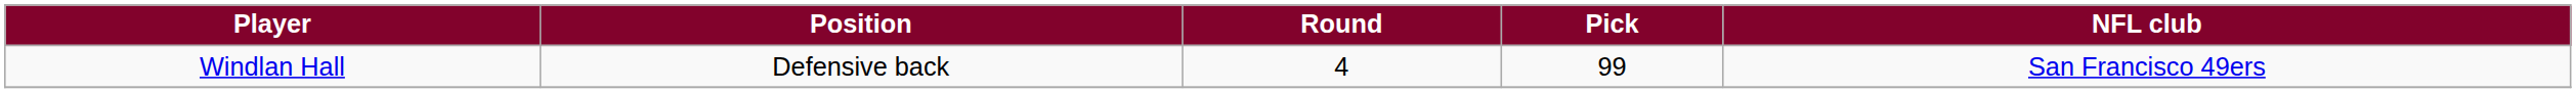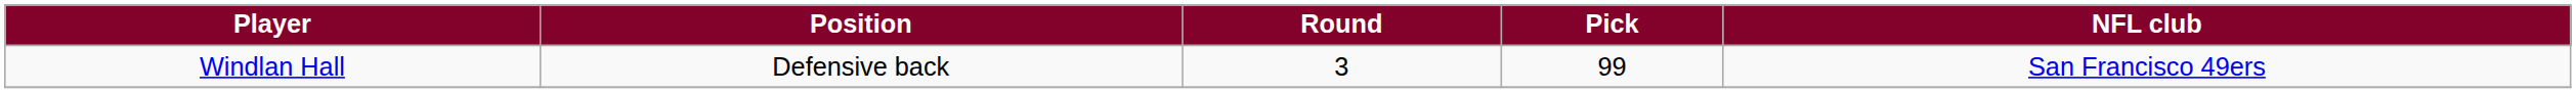Windlan Hall | Round: 4 -> 3
